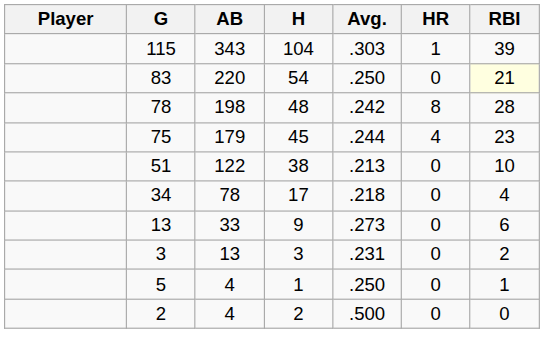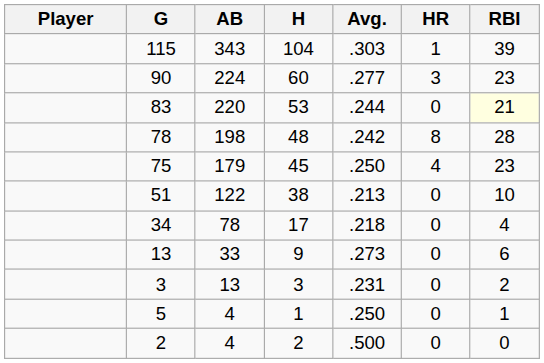+ row: 90 | 224 | 60 | .277 | 3 | 23
83 | H: 54 -> 53
83 | Avg.: .250 -> .244
75 | Avg.: .244 -> .250
